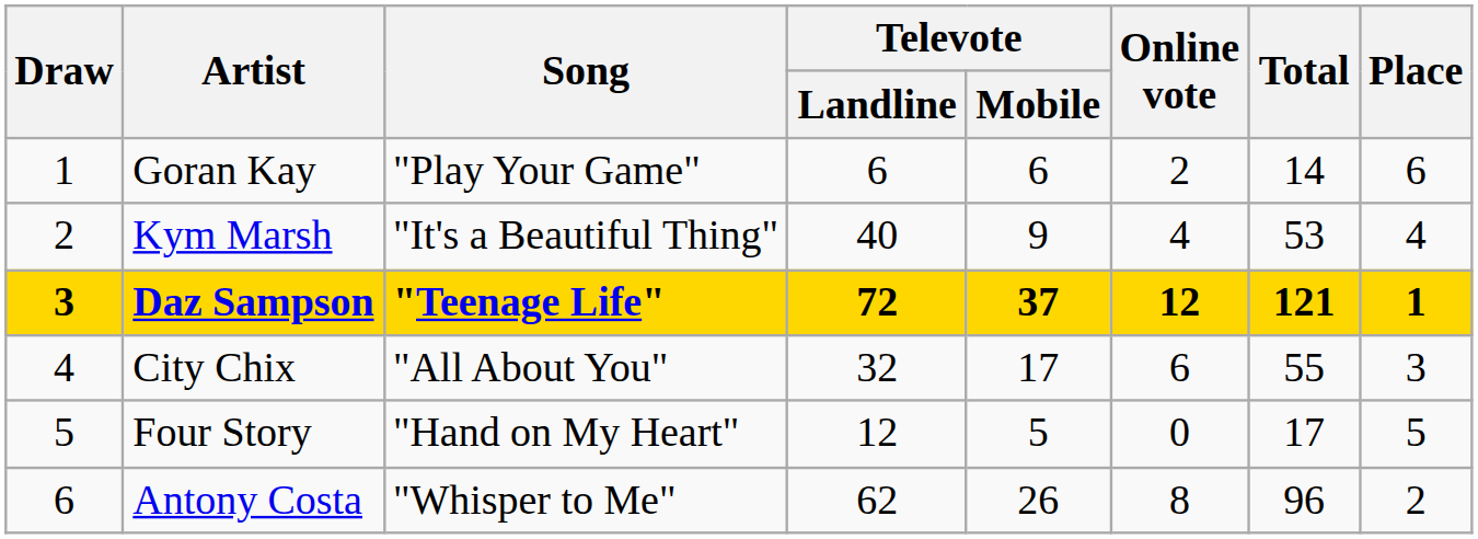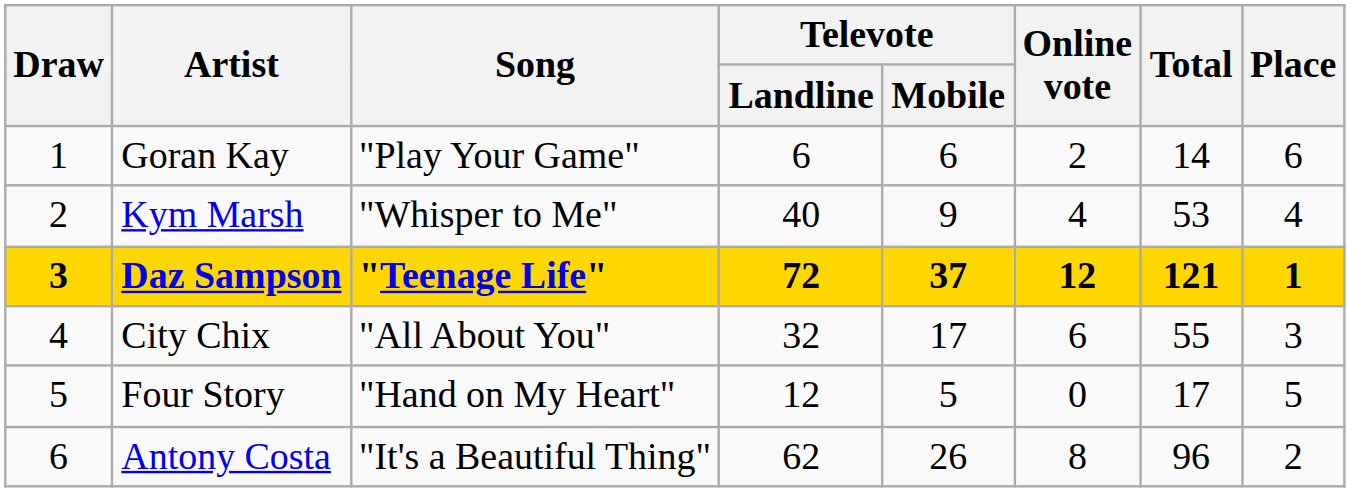Kym Marsh | Song: "It's a Beautiful Thing" -> "Whisper to Me"
Antony Costa | Song: "Whisper to Me" -> "It's a Beautiful Thing"
